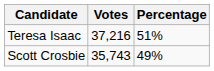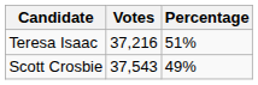Scott Crosbie | Votes: 35,743 -> 37,543
